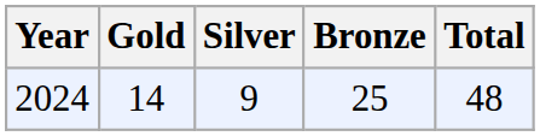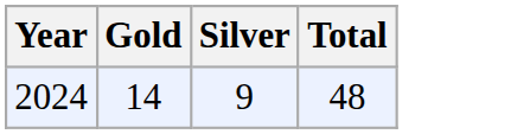- column: Bronze | 25
